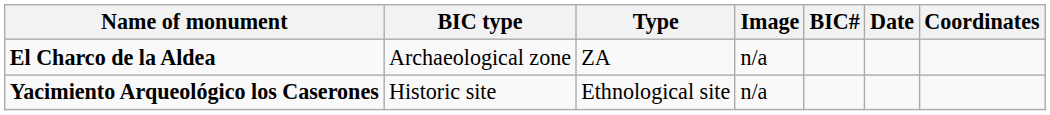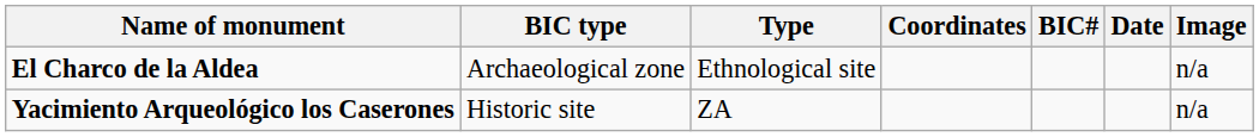columns swapped: Coordinates <-> Image
El Charco de la Aldea | Type: ZA -> Ethnological site
Yacimiento Arqueológico los Caserones | Type: Ethnological site -> ZA
